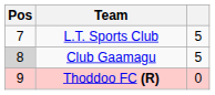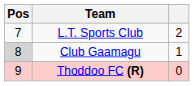L.T. Sports Club | column 3: 5 -> 2
Club Gaamagu | column 3: 5 -> 1
